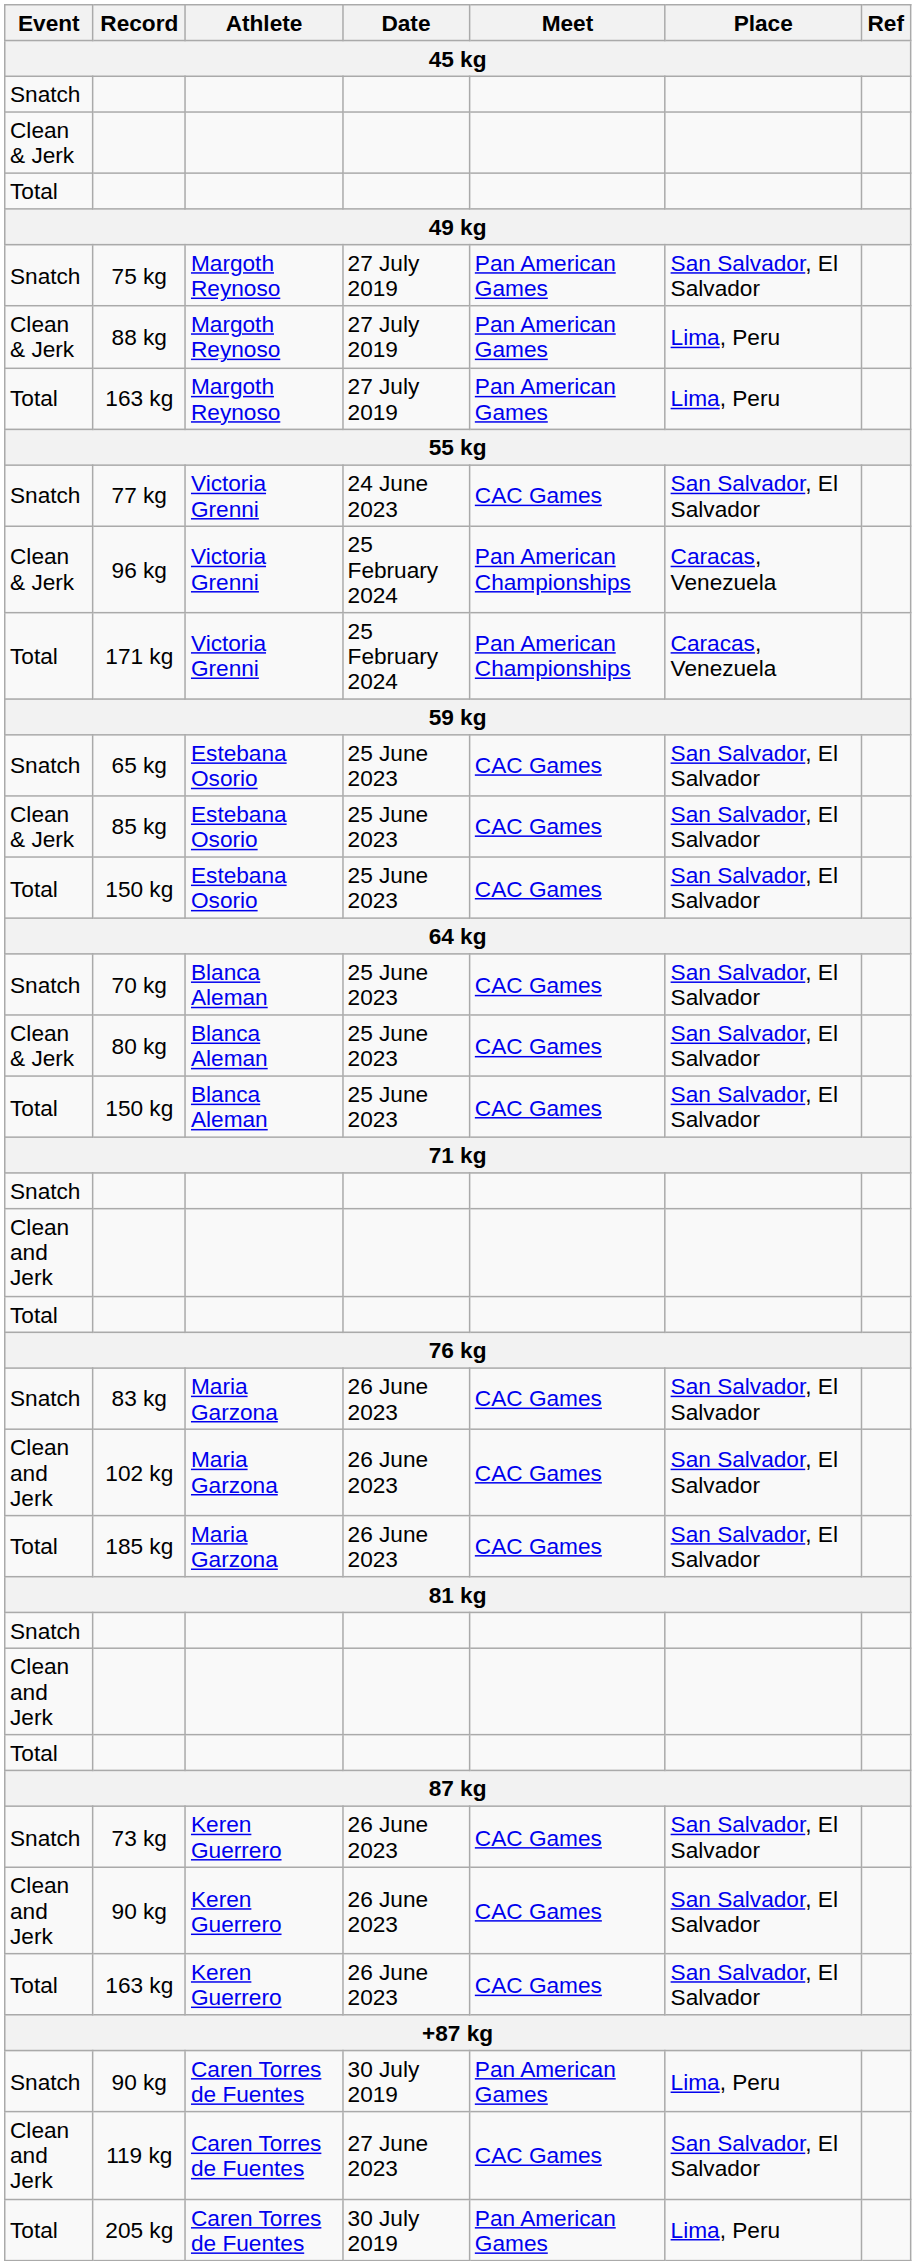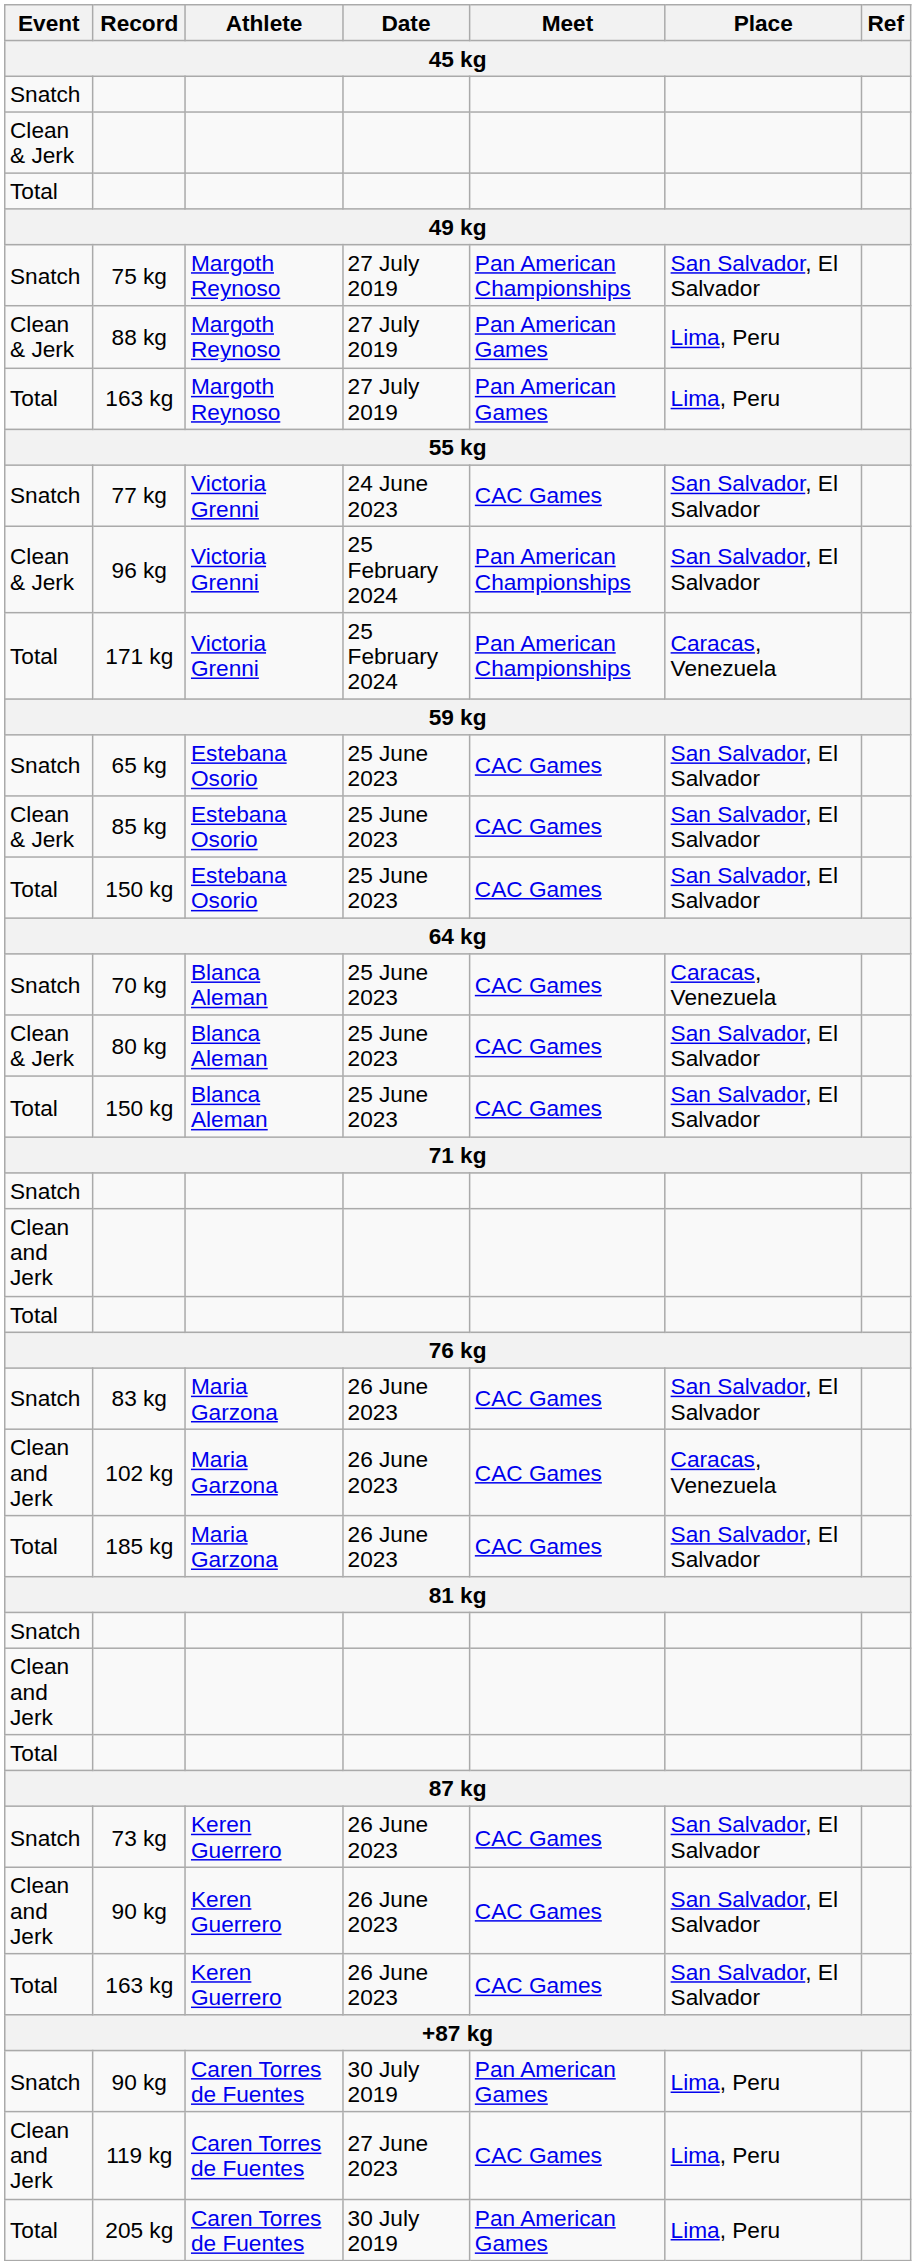75 kg | Meet: Pan American Games -> Pan American Championships
96 kg | Place: Caracas, Venezuela -> San Salvador, El Salvador
70 kg | Place: San Salvador, El Salvador -> Caracas, Venezuela
102 kg | Place: San Salvador, El Salvador -> Caracas, Venezuela
119 kg | Place: San Salvador, El Salvador -> Lima, Peru
